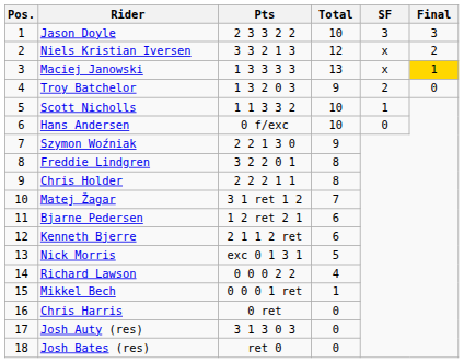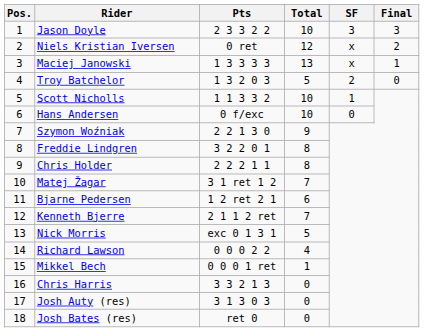Niels Kristian Iversen | Pts: 3 3 2 1 3 -> 0 ret
Maciej Janowski | Final: gold background -> no background
Troy Batchelor | Total: 9 -> 5
Kenneth Bjerre | Total: 6 -> 7
Chris Harris | Pts: 0 ret -> 3 3 2 1 3
